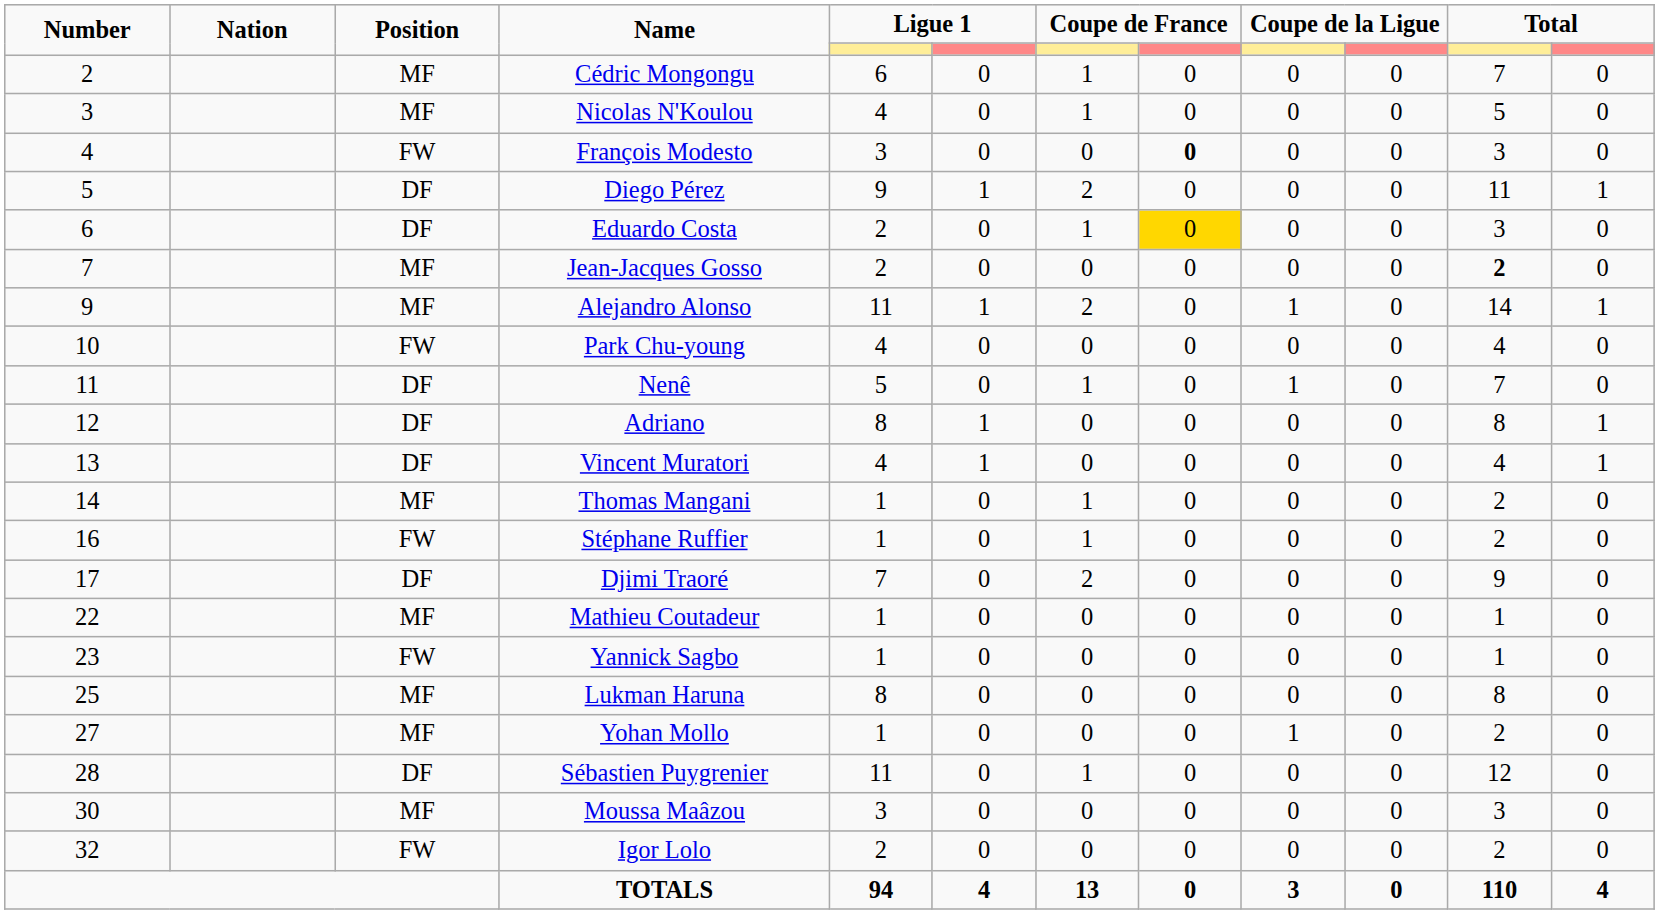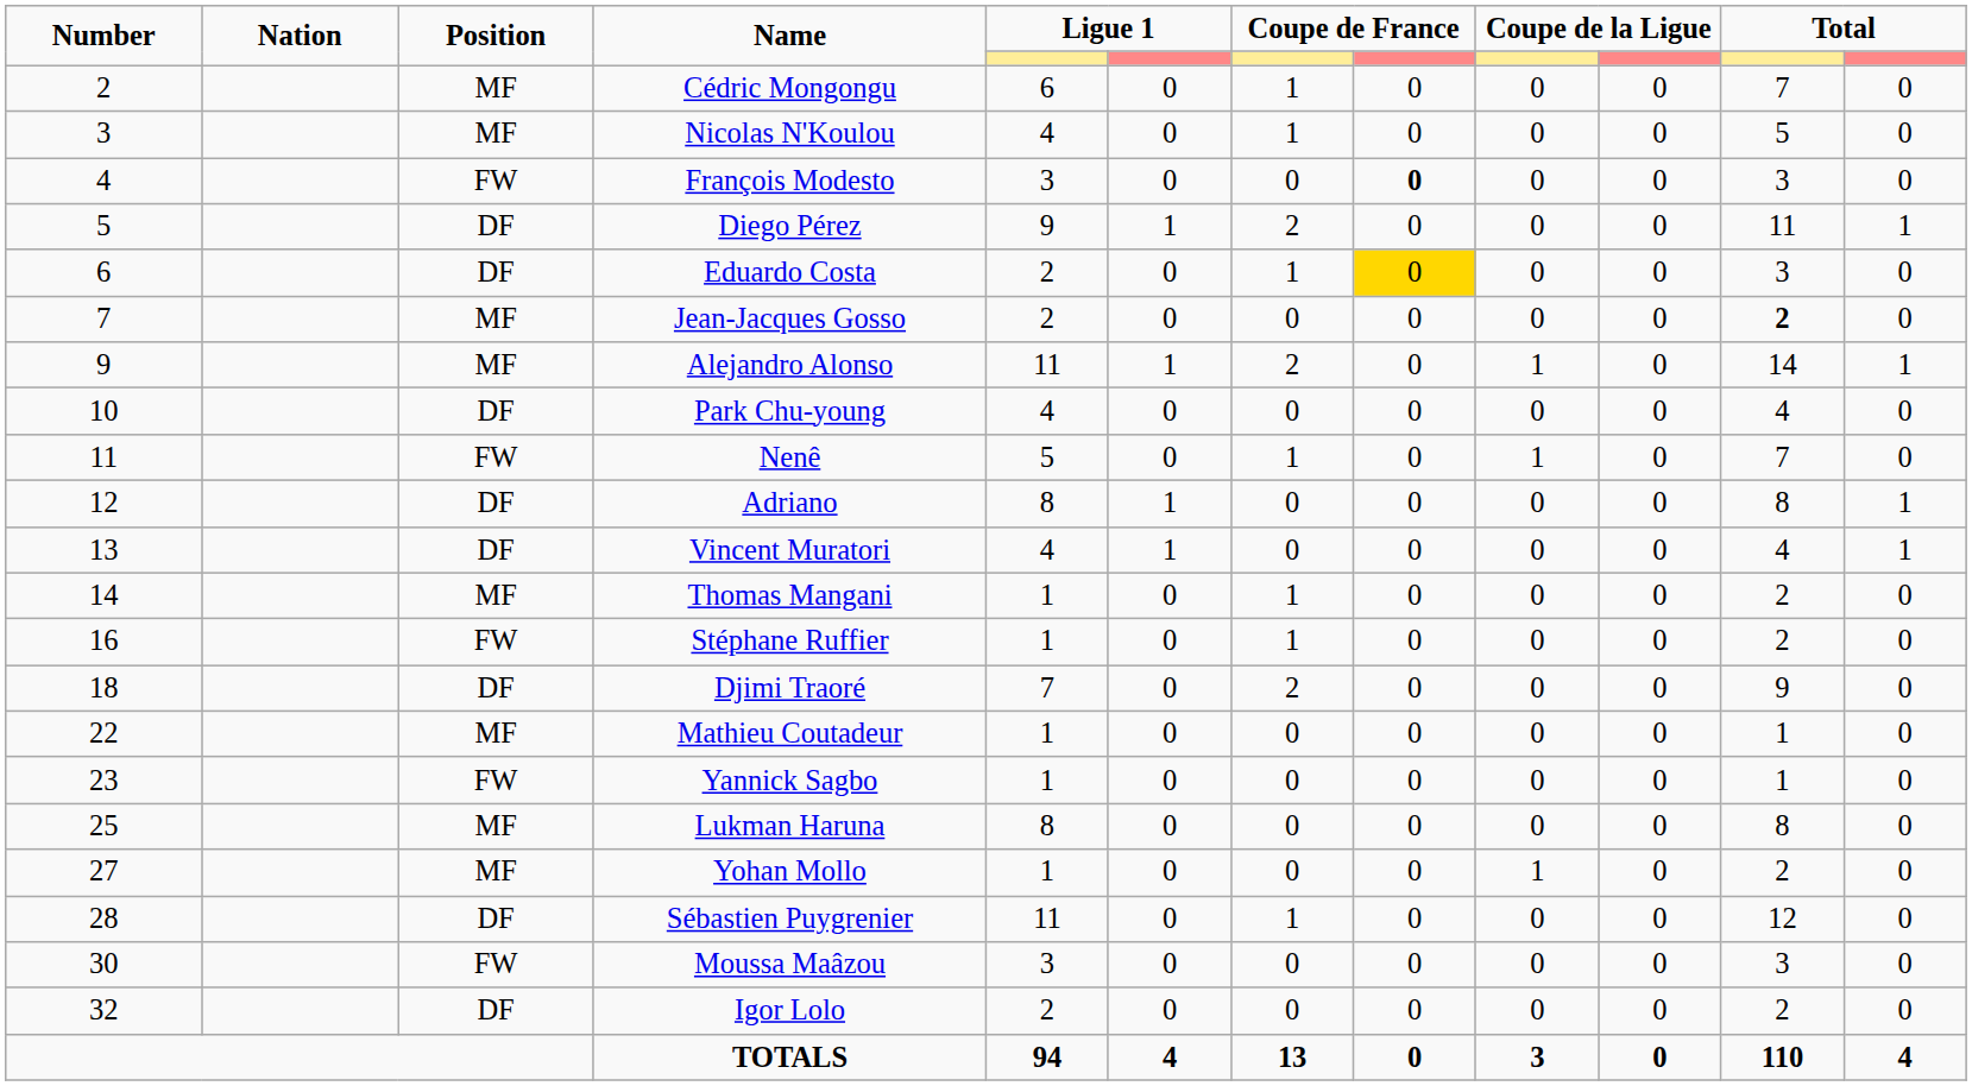Park Chu-young | Position: FW -> DF
Nenê | Position: DF -> FW
Djimi Traoré | Number: 17 -> 18
Moussa Maâzou | Position: MF -> FW
Igor Lolo | Position: FW -> DF
